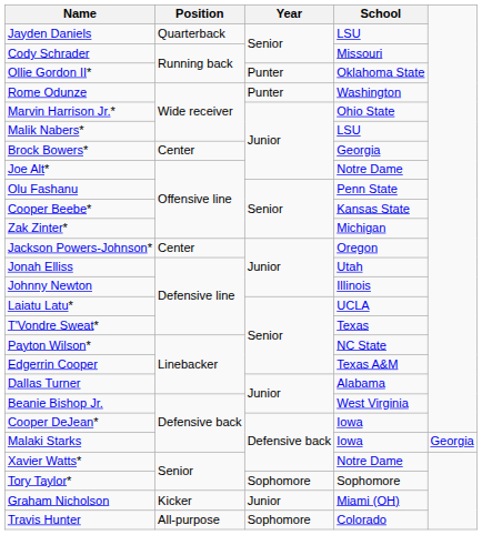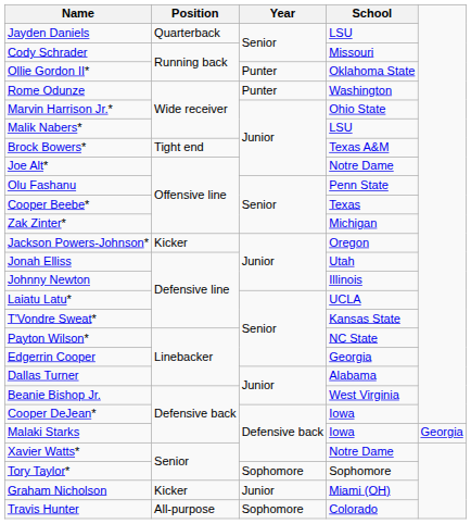Brock Bowers* | Position: Center -> Tight end
Brock Bowers* | School: Georgia -> Texas A&M
Cooper Beebe* | School: Kansas State -> Texas
Jackson Powers-Johnson* | Position: Center -> Kicker
T'Vondre Sweat* | School: Texas -> Kansas State
Edgerrin Cooper | School: Texas A&M -> Georgia
